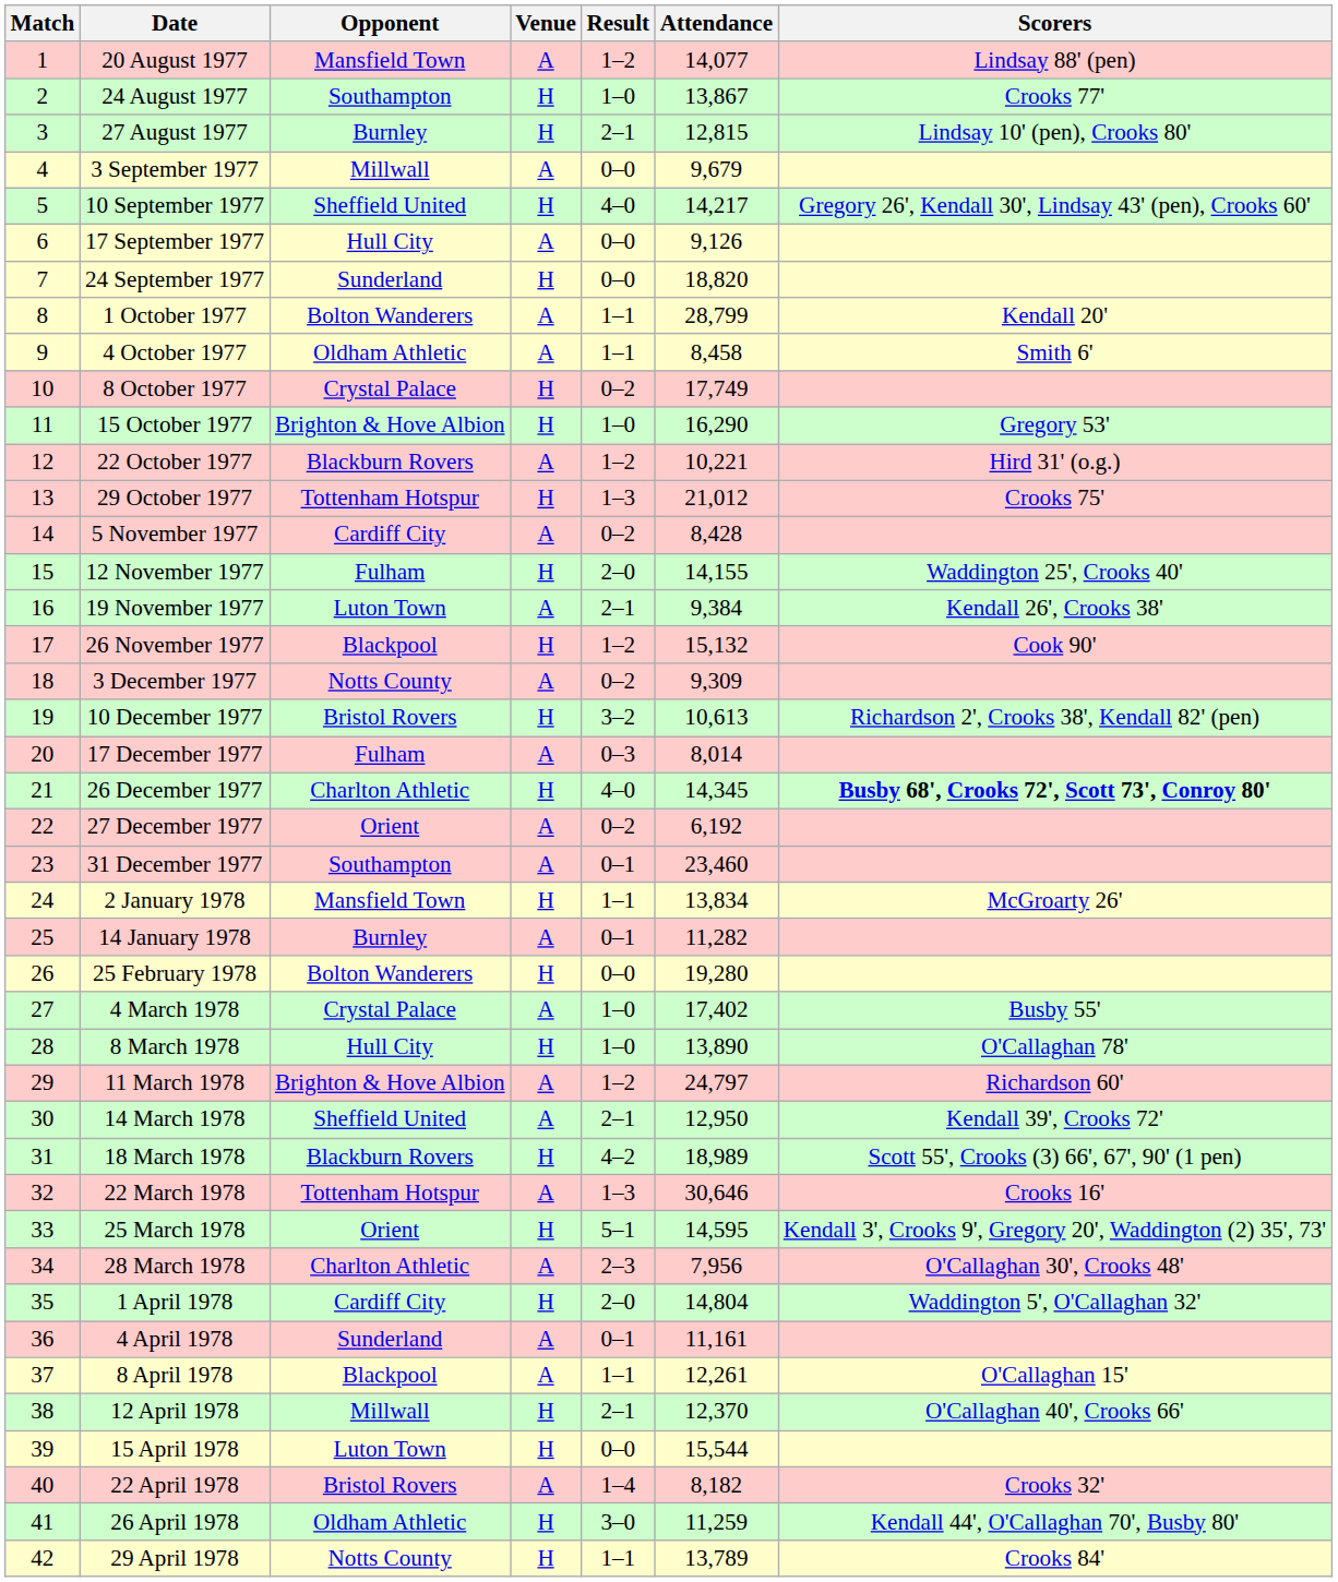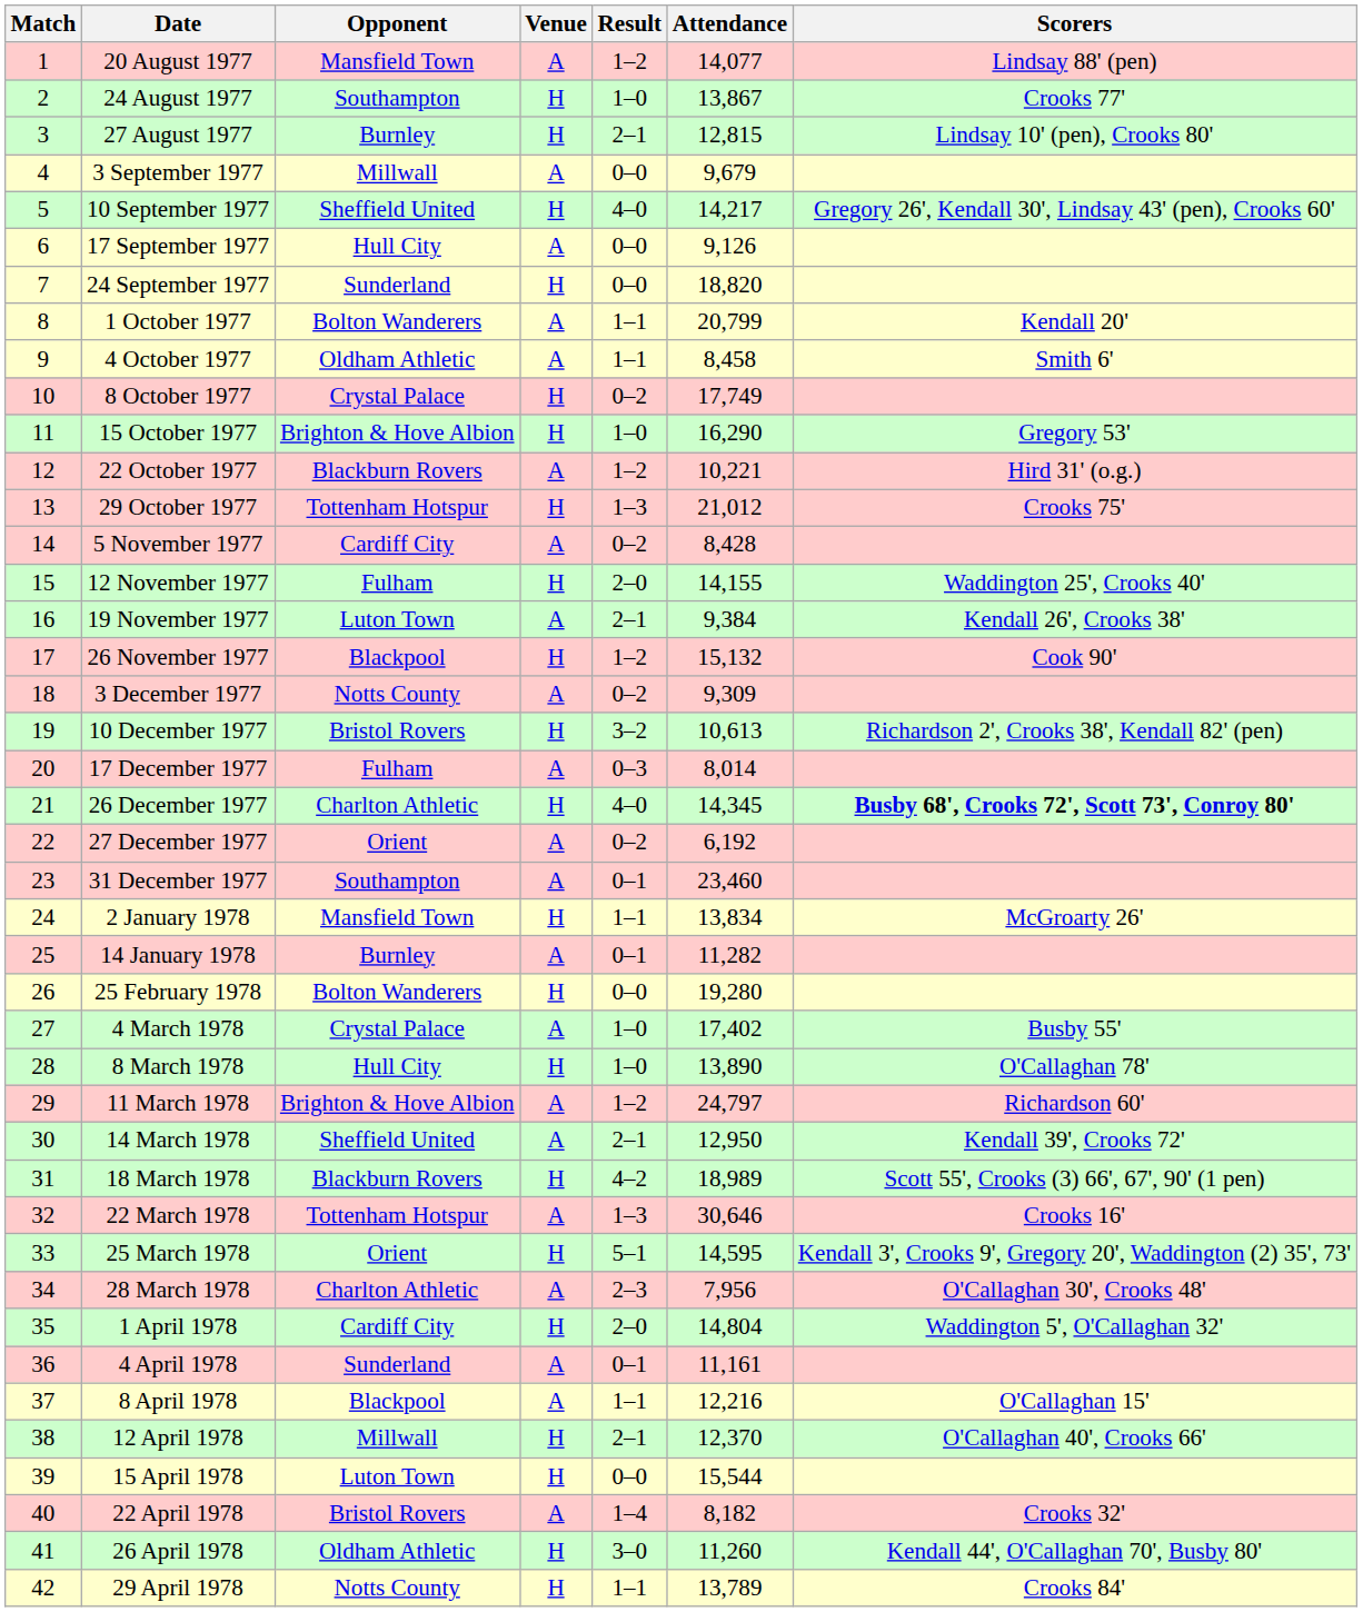1 October 1977 | Attendance: 28,799 -> 20,799
8 April 1978 | Attendance: 12,261 -> 12,216
26 April 1978 | Attendance: 11,259 -> 11,260
